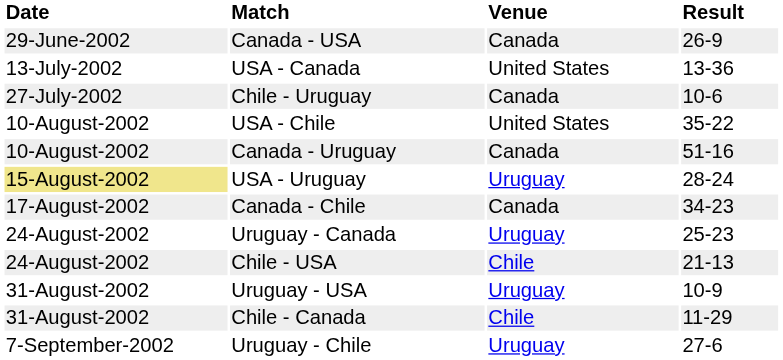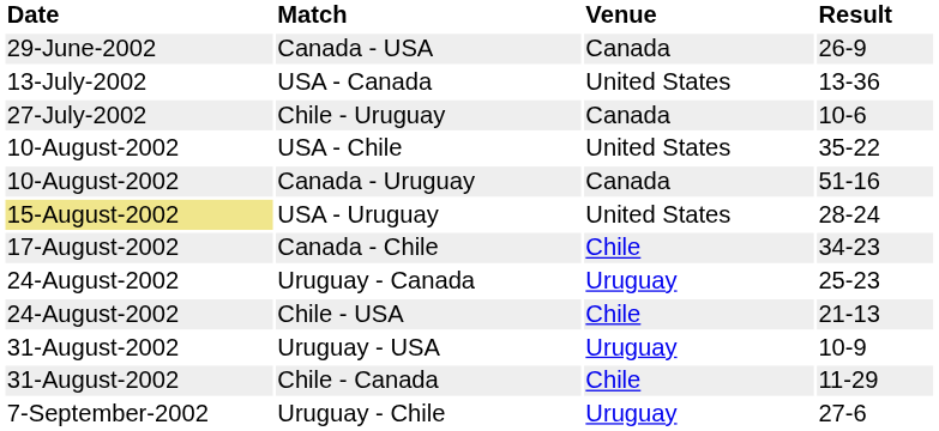USA - Uruguay | Venue: Uruguay -> United States
Canada - Chile | Venue: Canada -> Chile
